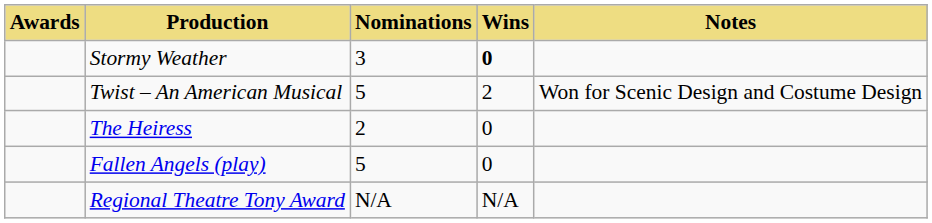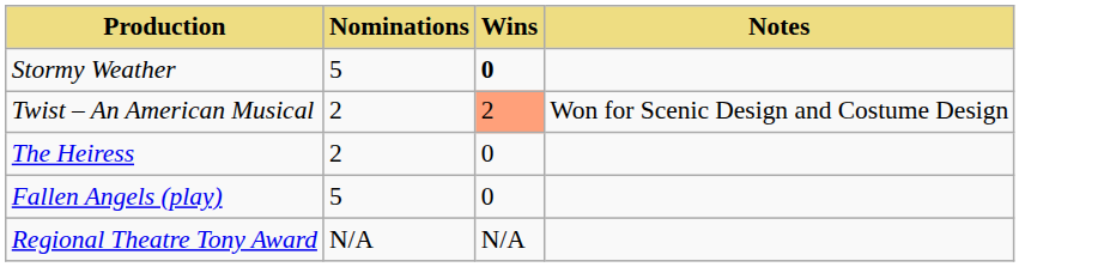- column: Awards
Stormy Weather | Nominations: 3 -> 5
Twist – An American Musical | Nominations: 5 -> 2
Twist – An American Musical | Wins: no background -> lightsalmon background
